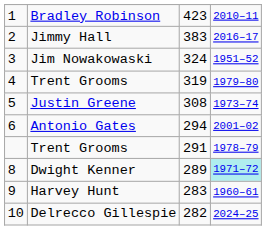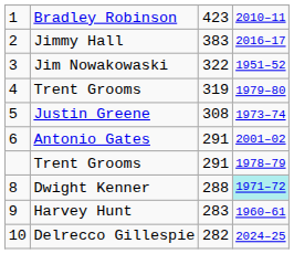Jim Nowakowaski | column 3: 324 -> 322
Antonio Gates | column 3: 294 -> 291
Dwight Kenner | column 3: 289 -> 288
